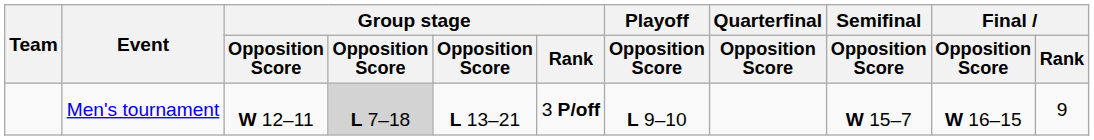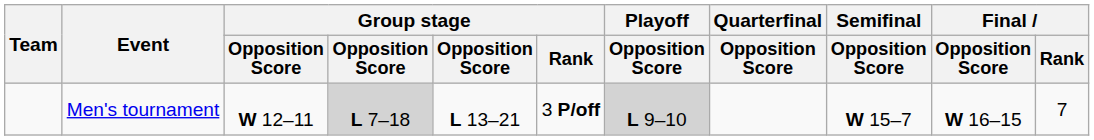Men's tournament | Playoff / Opposition Score: no background -> lightgrey background
Men's tournament | Final / Rank: 9 -> 7
